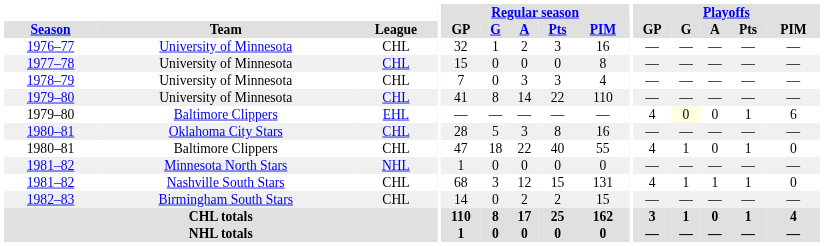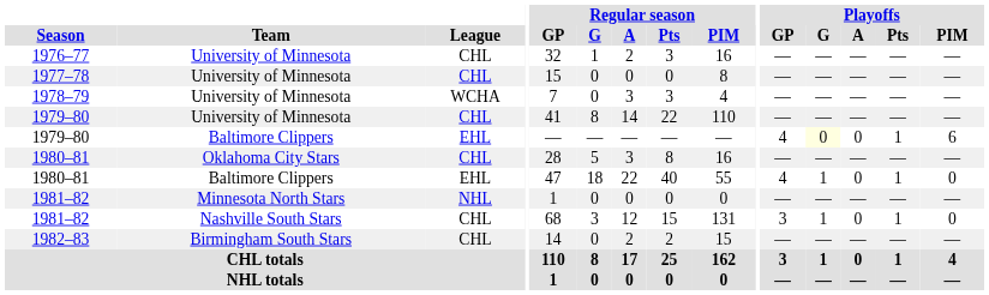1978–79 | League: CHL -> WCHA
1980–81 / Baltimore Clippers | League: CHL -> EHL
1981–82 / Nashville South Stars | Playoffs / GP: 4 -> 3
1981–82 / Nashville South Stars | Playoffs / A: 1 -> 0
